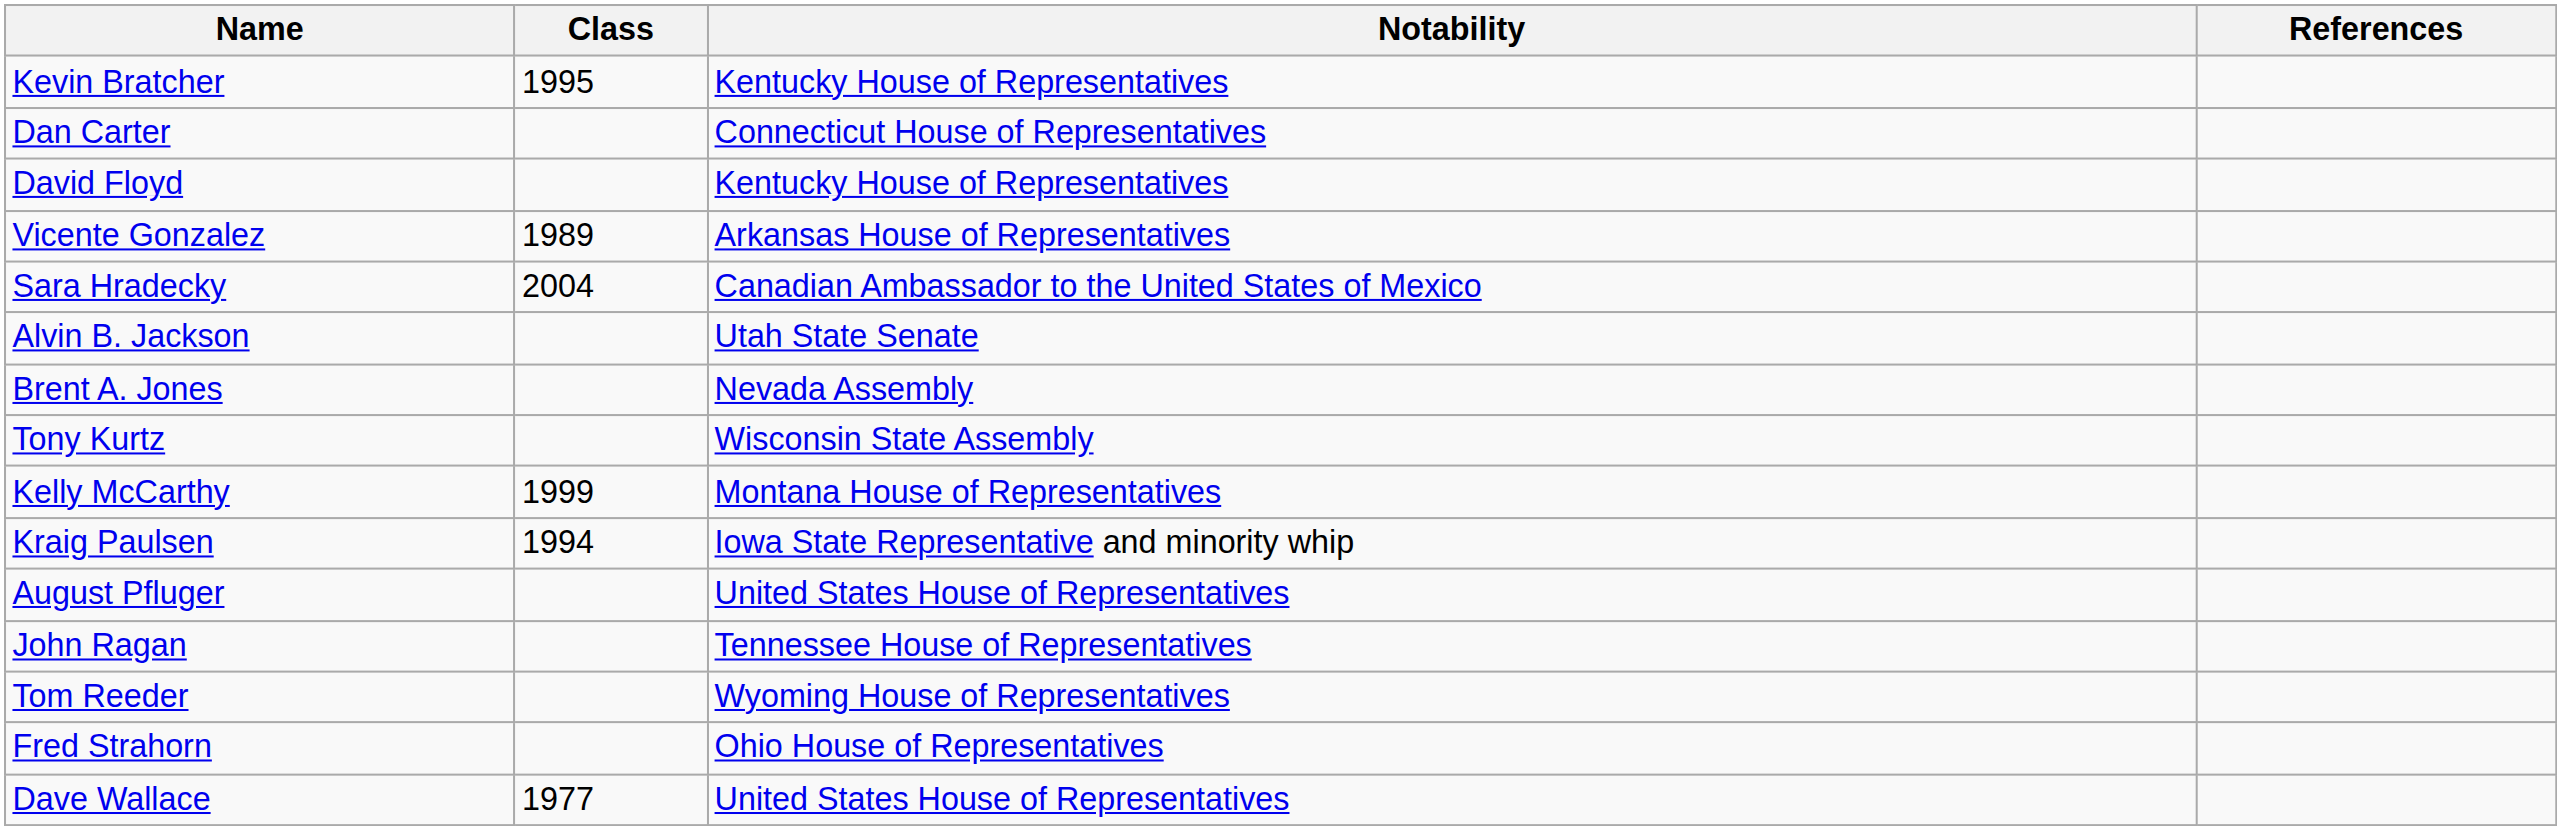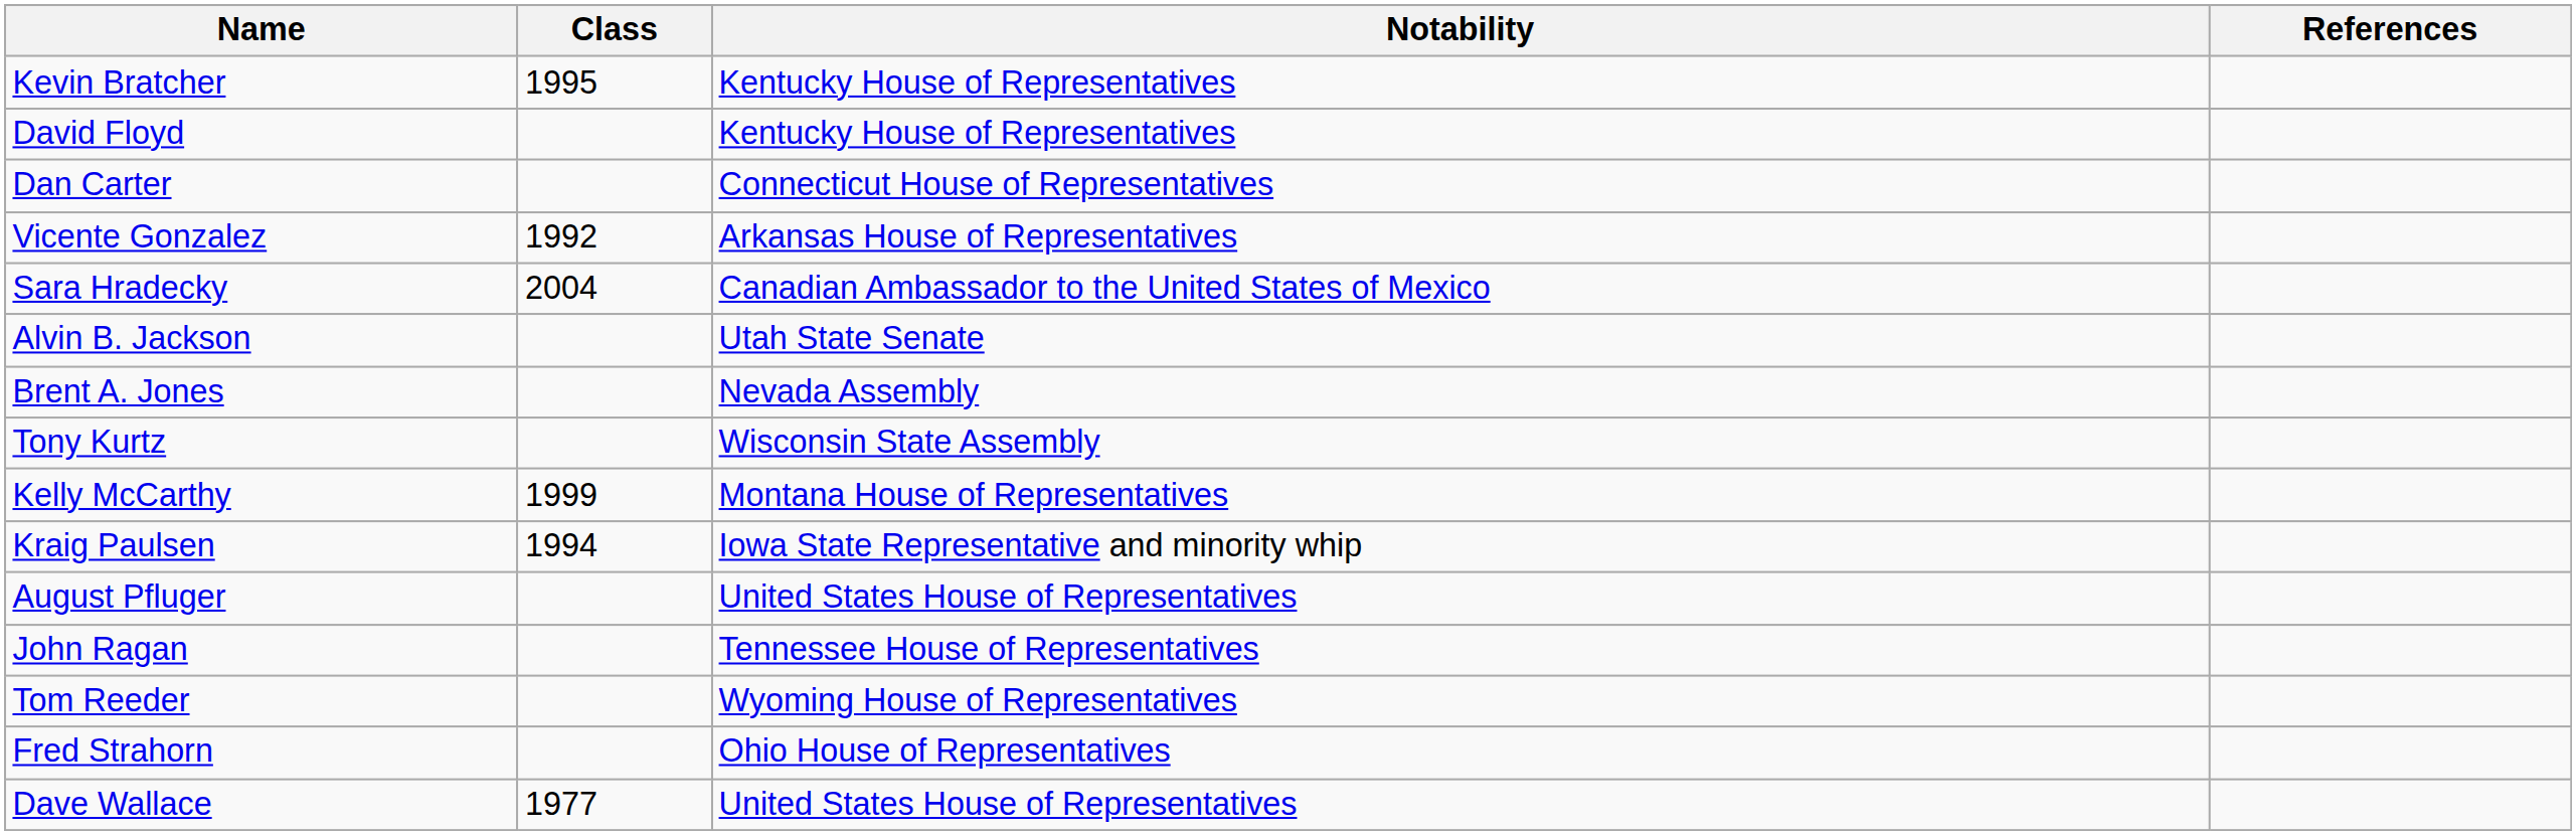rows swapped: Dan Carter <-> David Floyd
Vicente Gonzalez | Class: 1989 -> 1992
